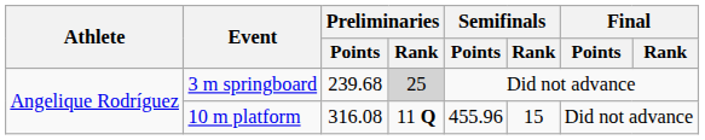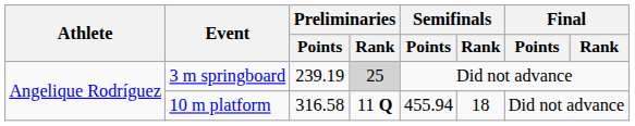3 m springboard | Preliminaries / Points: 239.68 -> 239.19
10 m platform | Preliminaries / Points: 316.08 -> 316.58
10 m platform | Semifinals / Points: 455.96 -> 455.94
10 m platform | Semifinals / Rank: 15 -> 18
